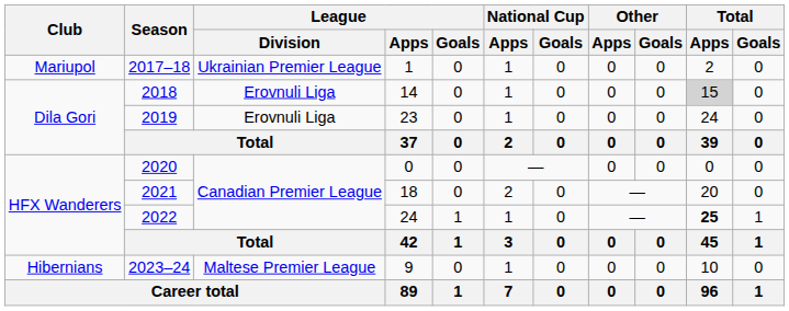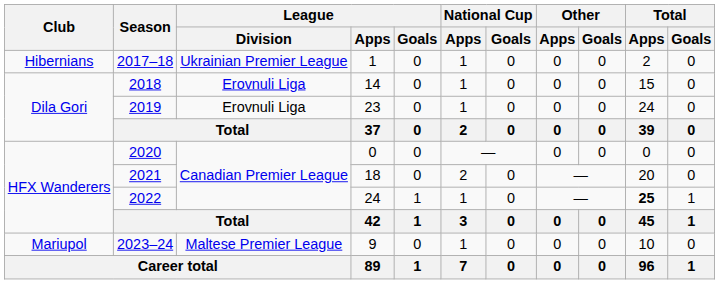2017–18 | Club: Mariupol -> Hibernians
2018 | Total / Apps: lightgrey background -> no background
2023–24 | Club: Hibernians -> Mariupol
